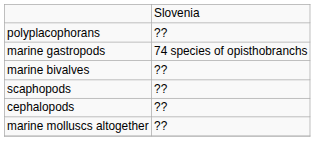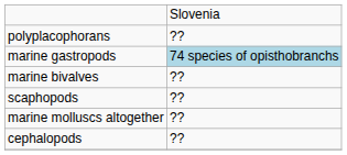marine gastropods | column 2: no background -> lightblue background
rows swapped: cephalopods <-> marine molluscs altogether
